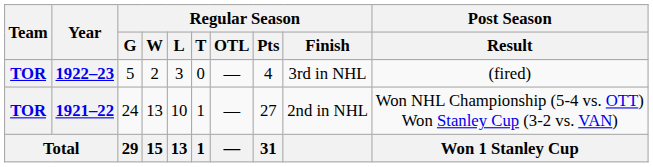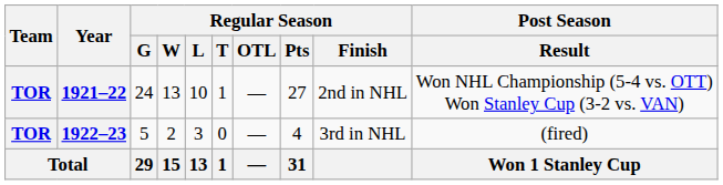rows swapped: 1921–22 <-> 1922–23
